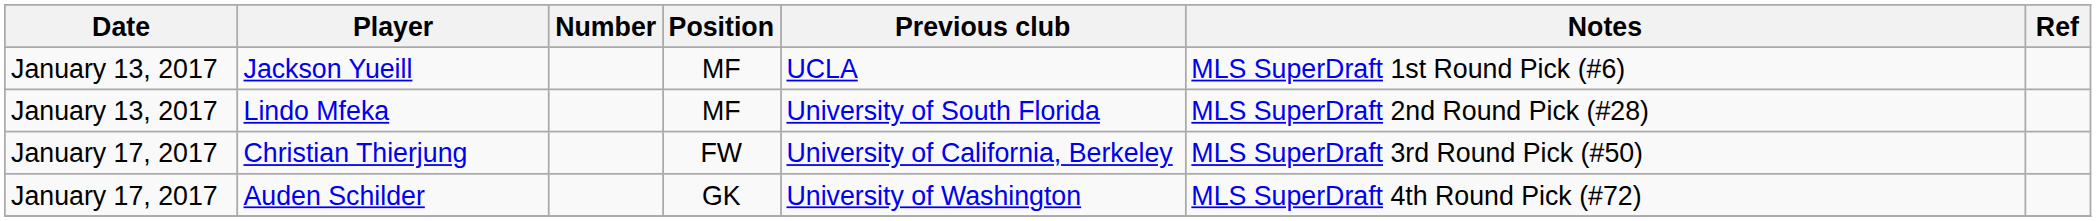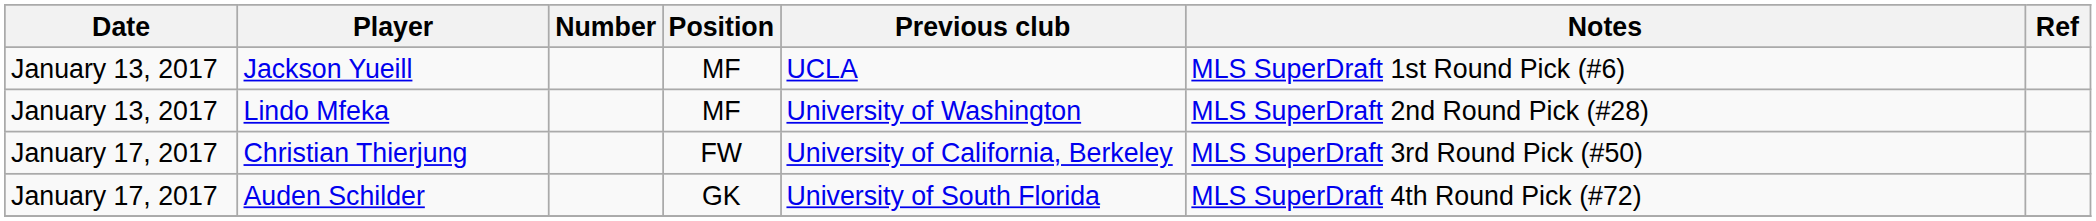Lindo Mfeka | Previous club: University of South Florida -> University of Washington
Auden Schilder | Previous club: University of Washington -> University of South Florida
